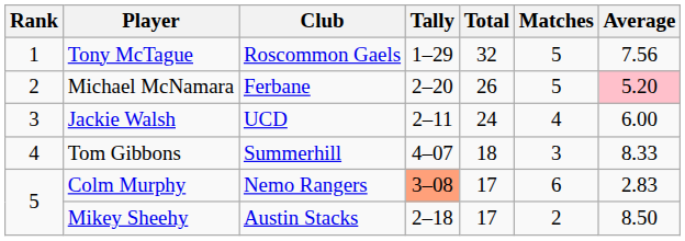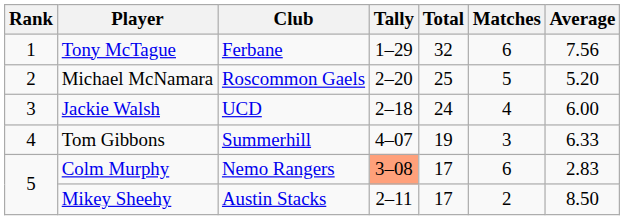Tony McTague | Club: Roscommon Gaels -> Ferbane
Tony McTague | Matches: 5 -> 6
Michael McNamara | Club: Ferbane -> Roscommon Gaels
Michael McNamara | Total: 26 -> 25
Michael McNamara | Average: pink background -> no background
Jackie Walsh | Tally: 2–11 -> 2–18
Tom Gibbons | Total: 18 -> 19
Tom Gibbons | Average: 8.33 -> 6.33
Mikey Sheehy | Tally: 2–18 -> 2–11
